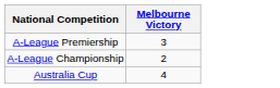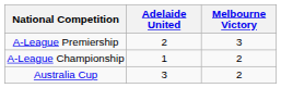+ column: Adelaide United | 2 | 1 | 3
Australia Cup | Melbourne Victory: 4 -> 2
